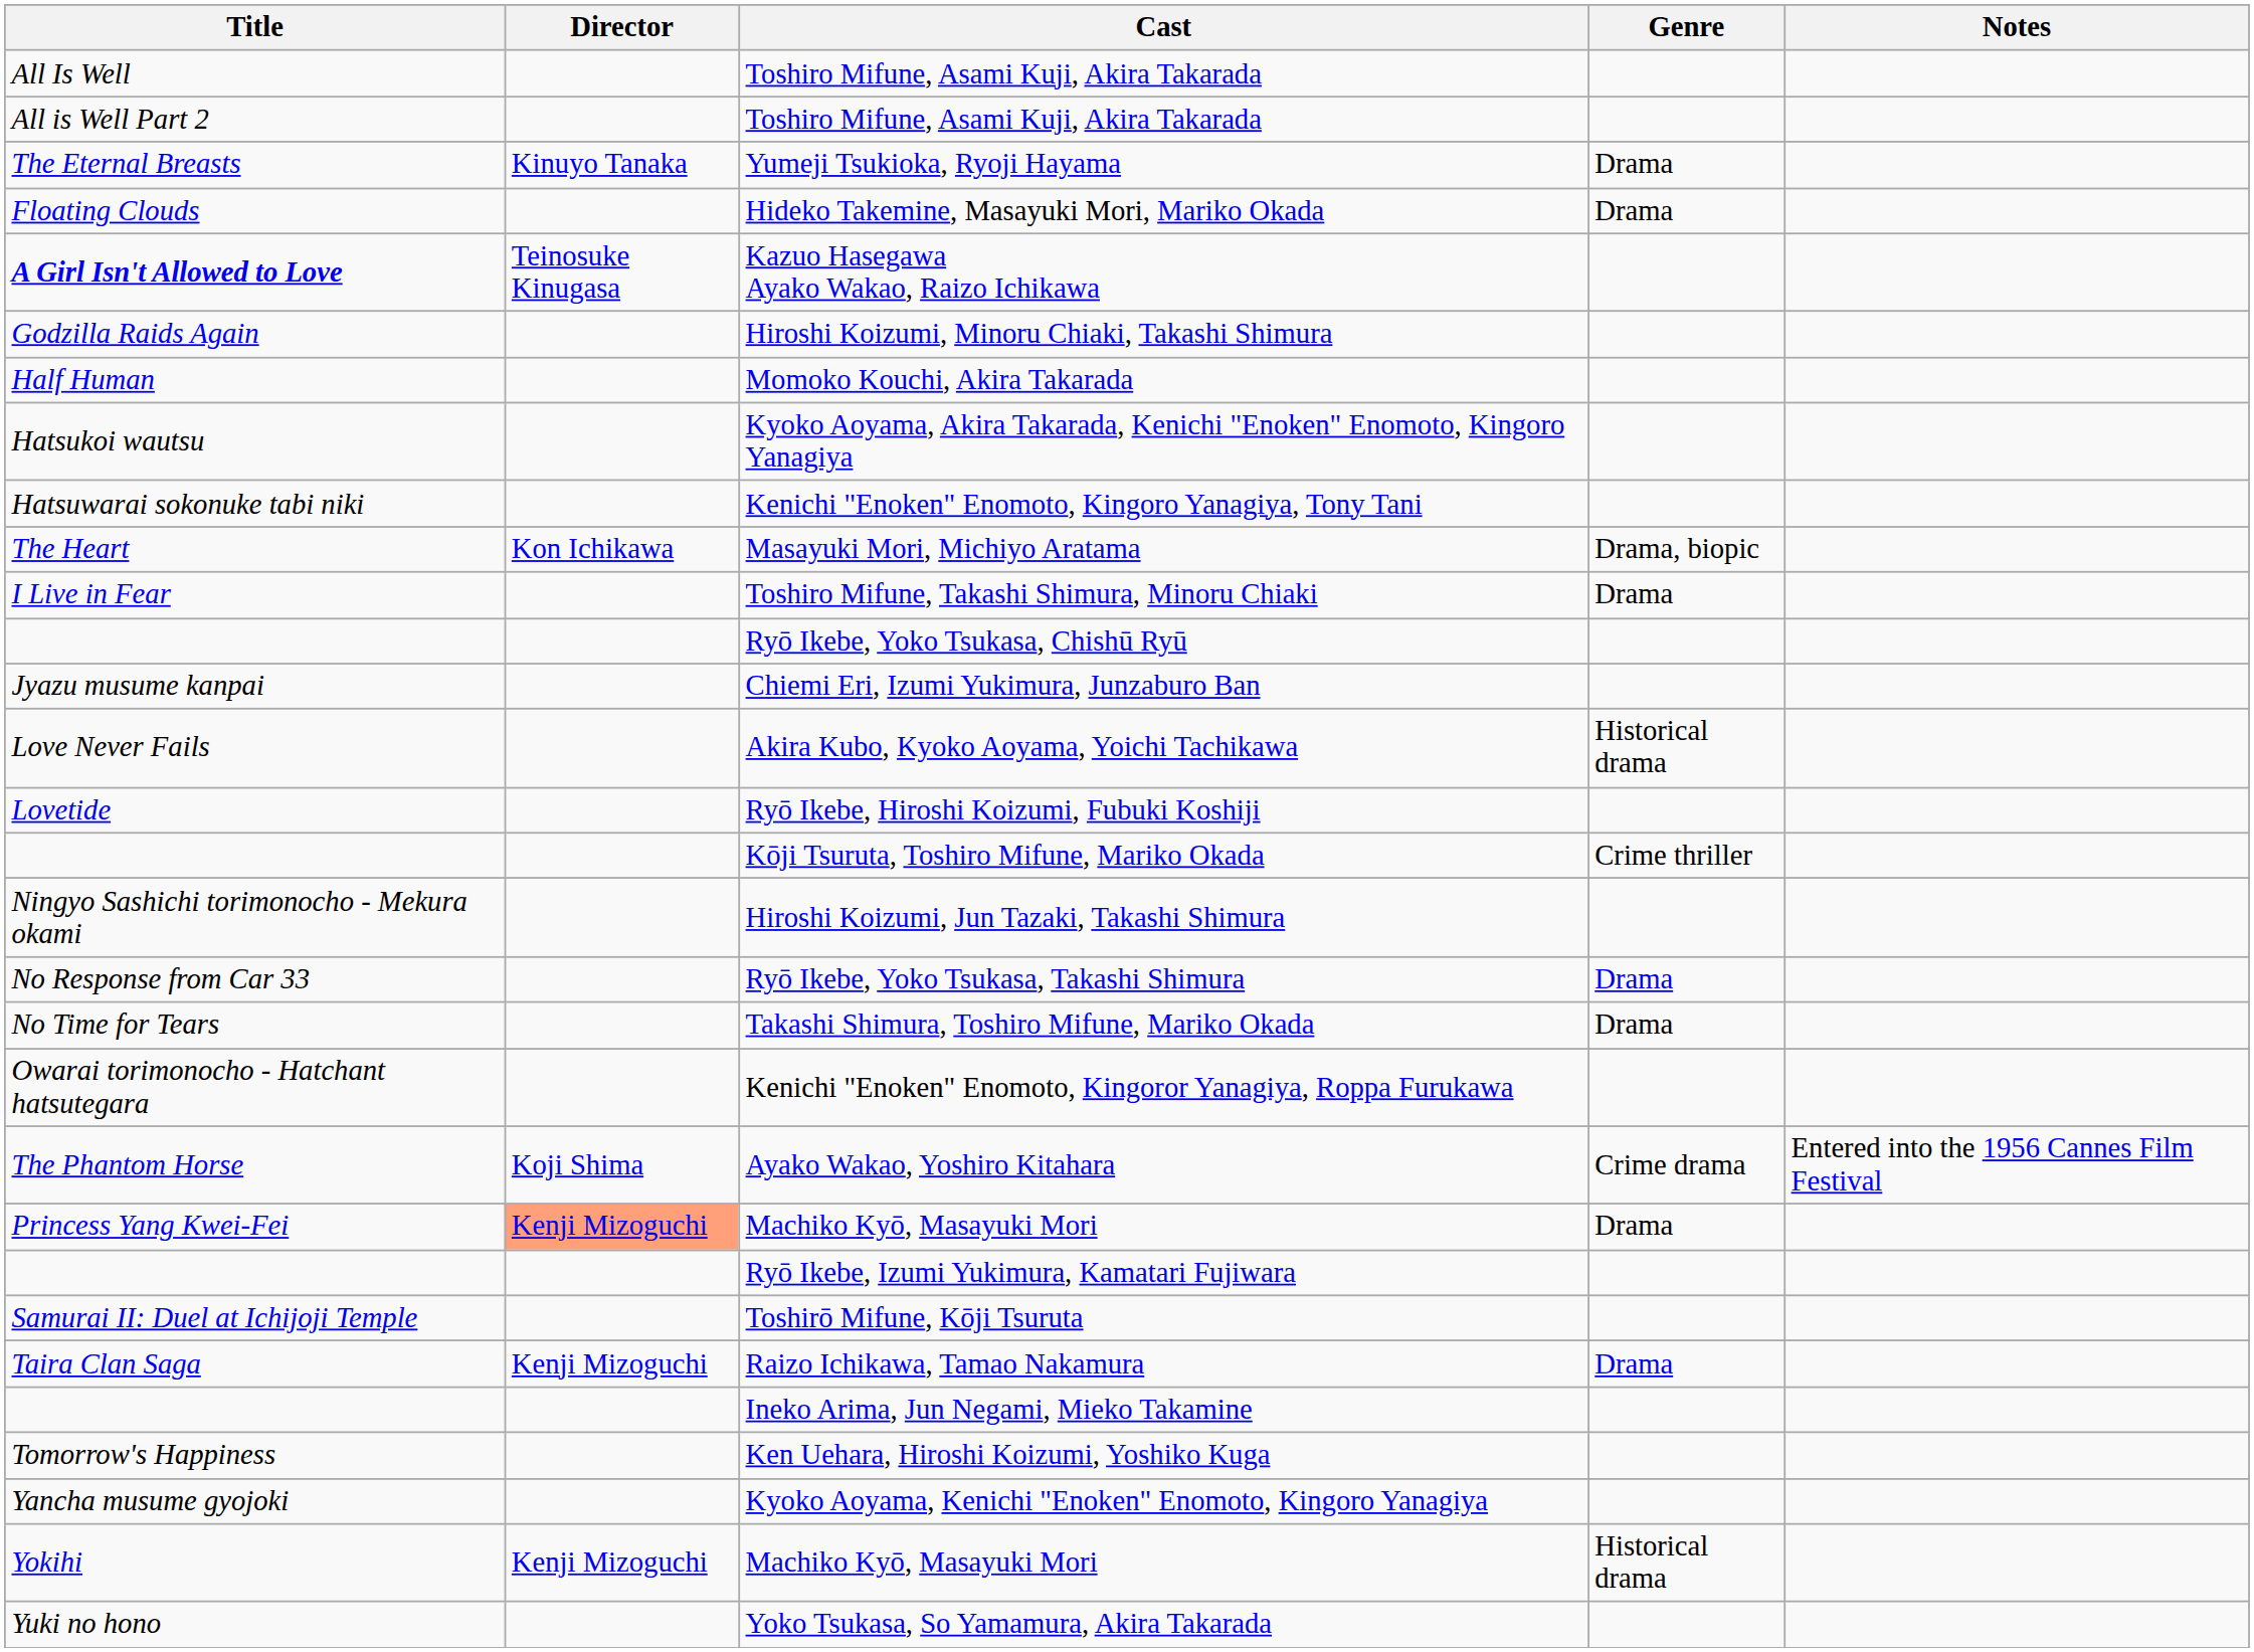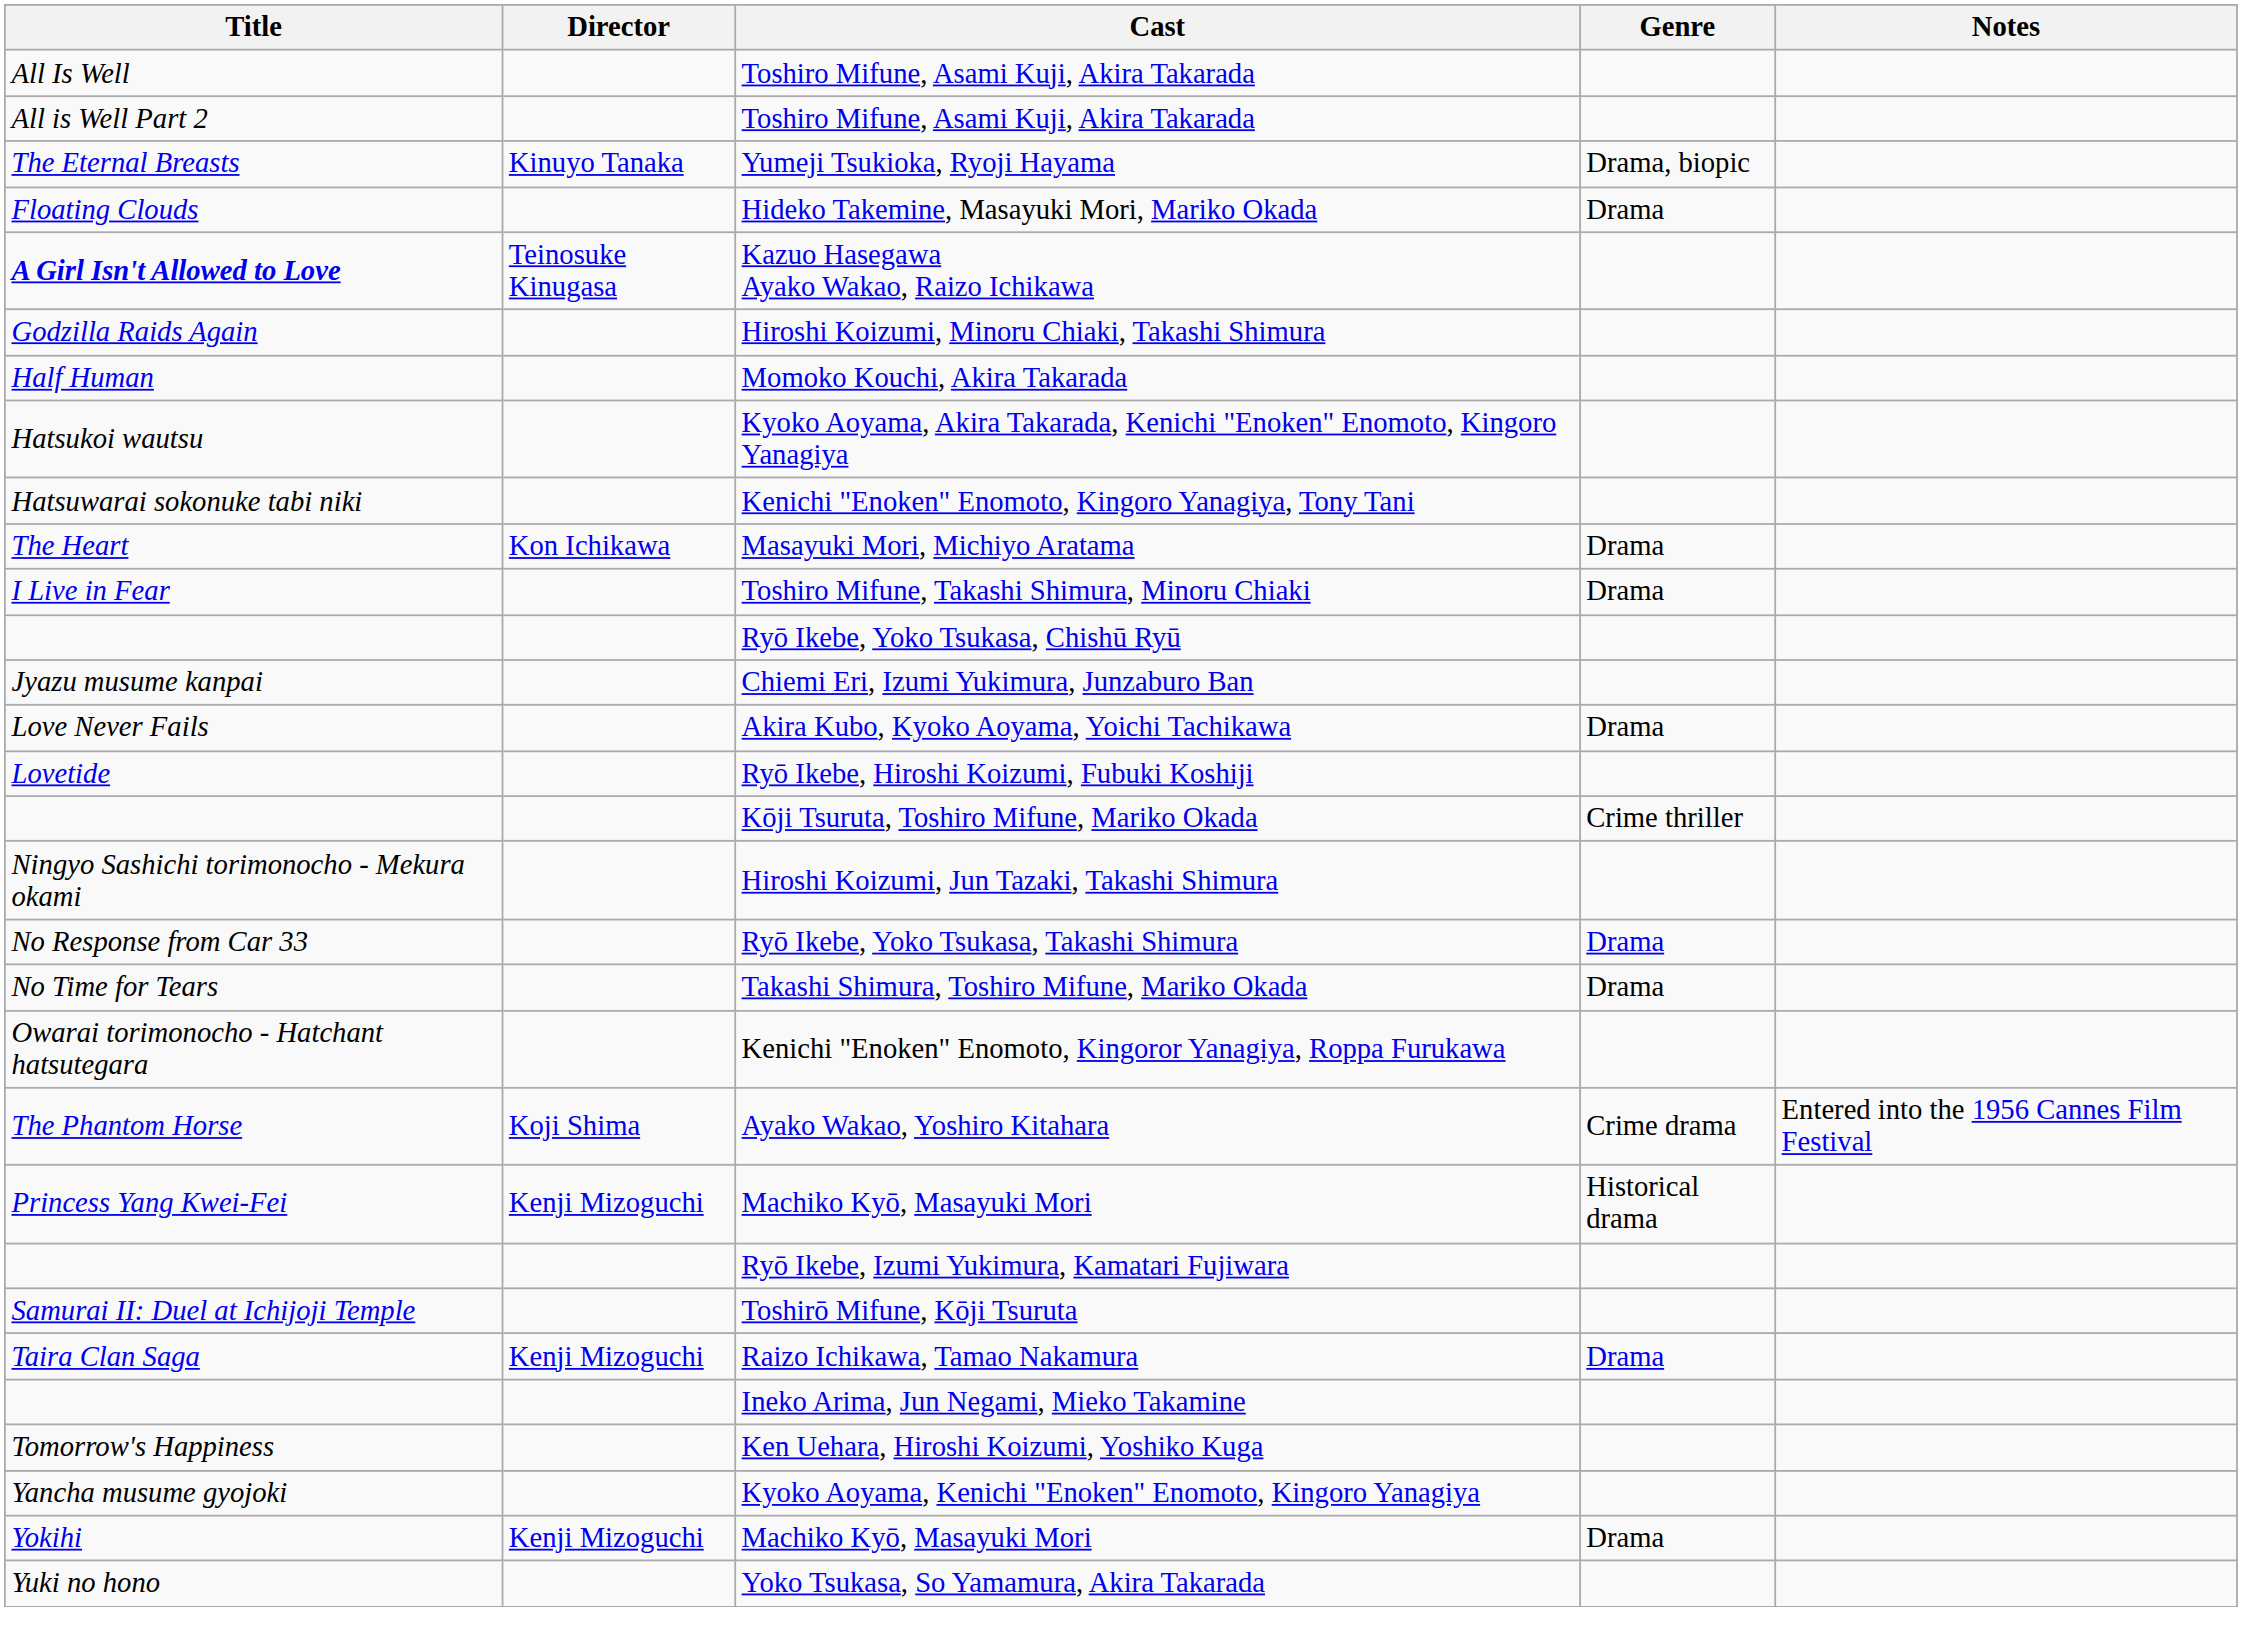Yumeji Tsukioka, Ryoji Hayama | Genre: Drama -> Drama, biopic
Masayuki Mori, Michiyo Aratama | Genre: Drama, biopic -> Drama
Akira Kubo, Kyoko Aoyama, Yoichi Tachikawa | Genre: Historical drama -> Drama
Princess Yang Kwei-Fei / Machiko Kyō, Masayuki Mori | Director: lightsalmon background -> no background
Princess Yang Kwei-Fei / Machiko Kyō, Masayuki Mori | Genre: Drama -> Historical drama
Yokihi / Machiko Kyō, Masayuki Mori | Genre: Historical drama -> Drama
